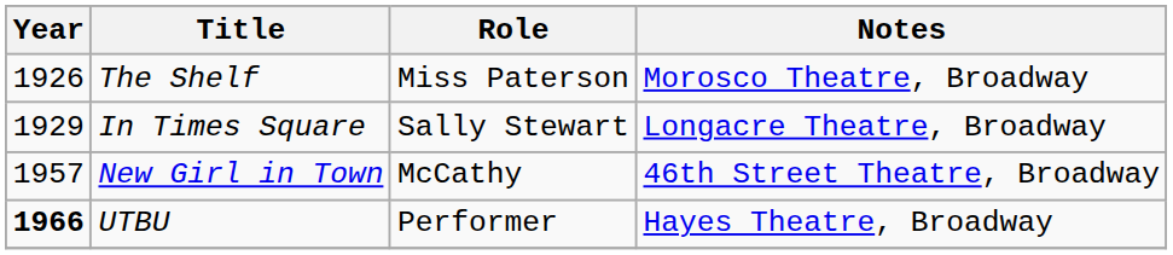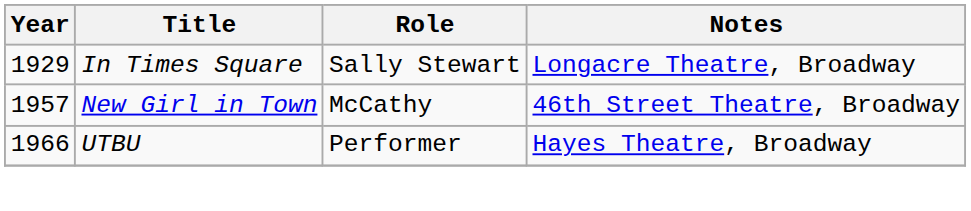- row: 1926 | The Shelf | Miss Paterson | Morosco Theatre, Broadway
UTBU | Year: bold -> normal
